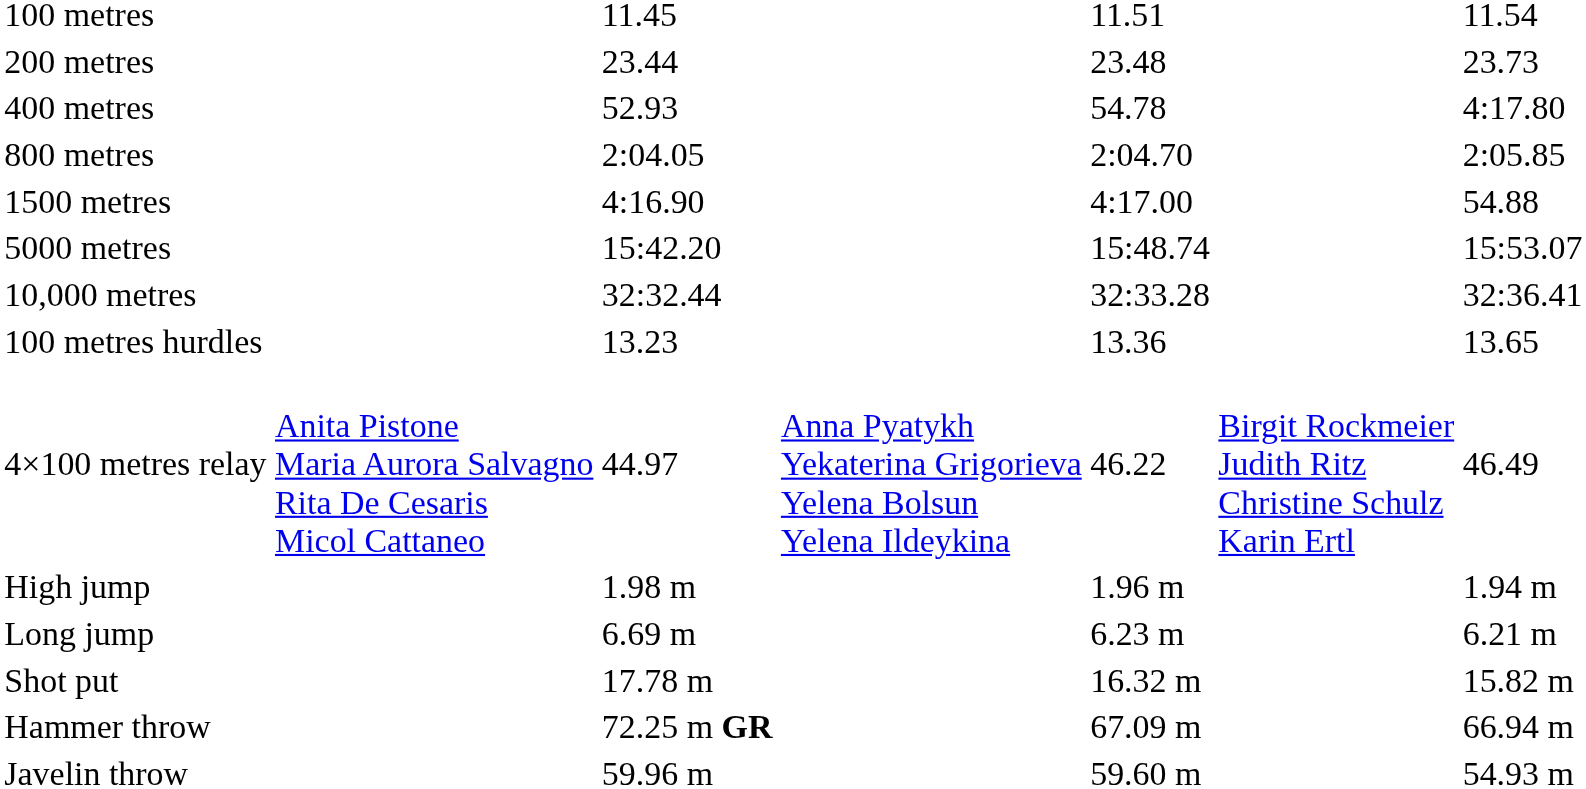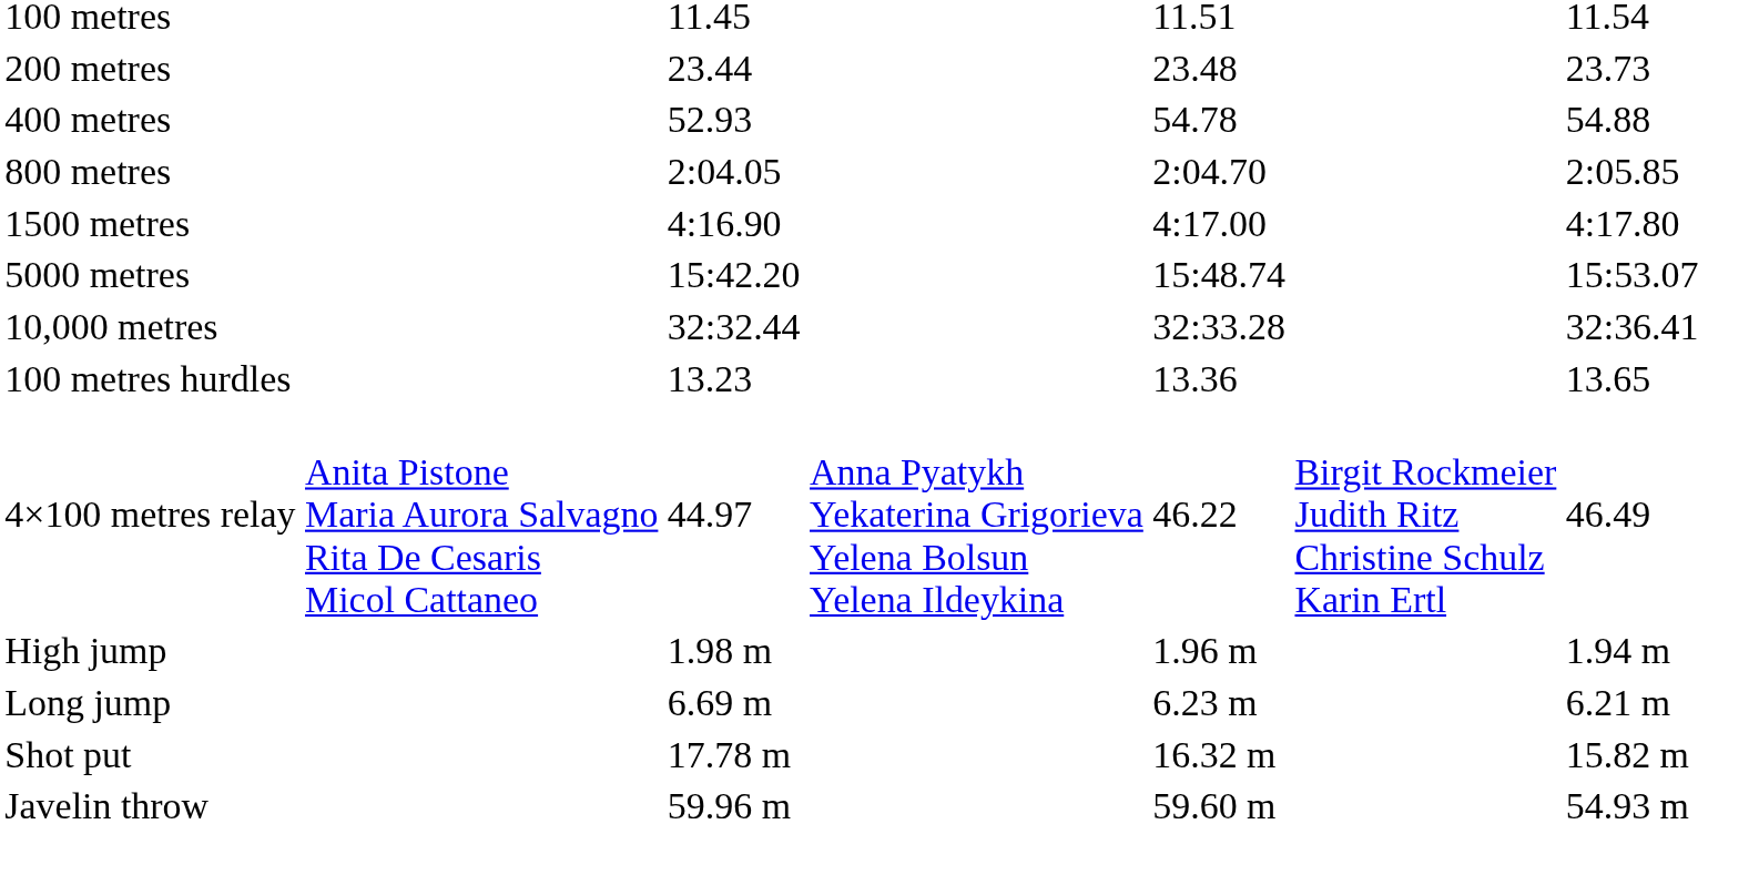400 metres | column 7: 4:17.80 -> 54.88
1500 metres | column 7: 54.88 -> 4:17.80
- row: Hammer throw | 72.25 m GR | 67.09 m | 66.94 m
